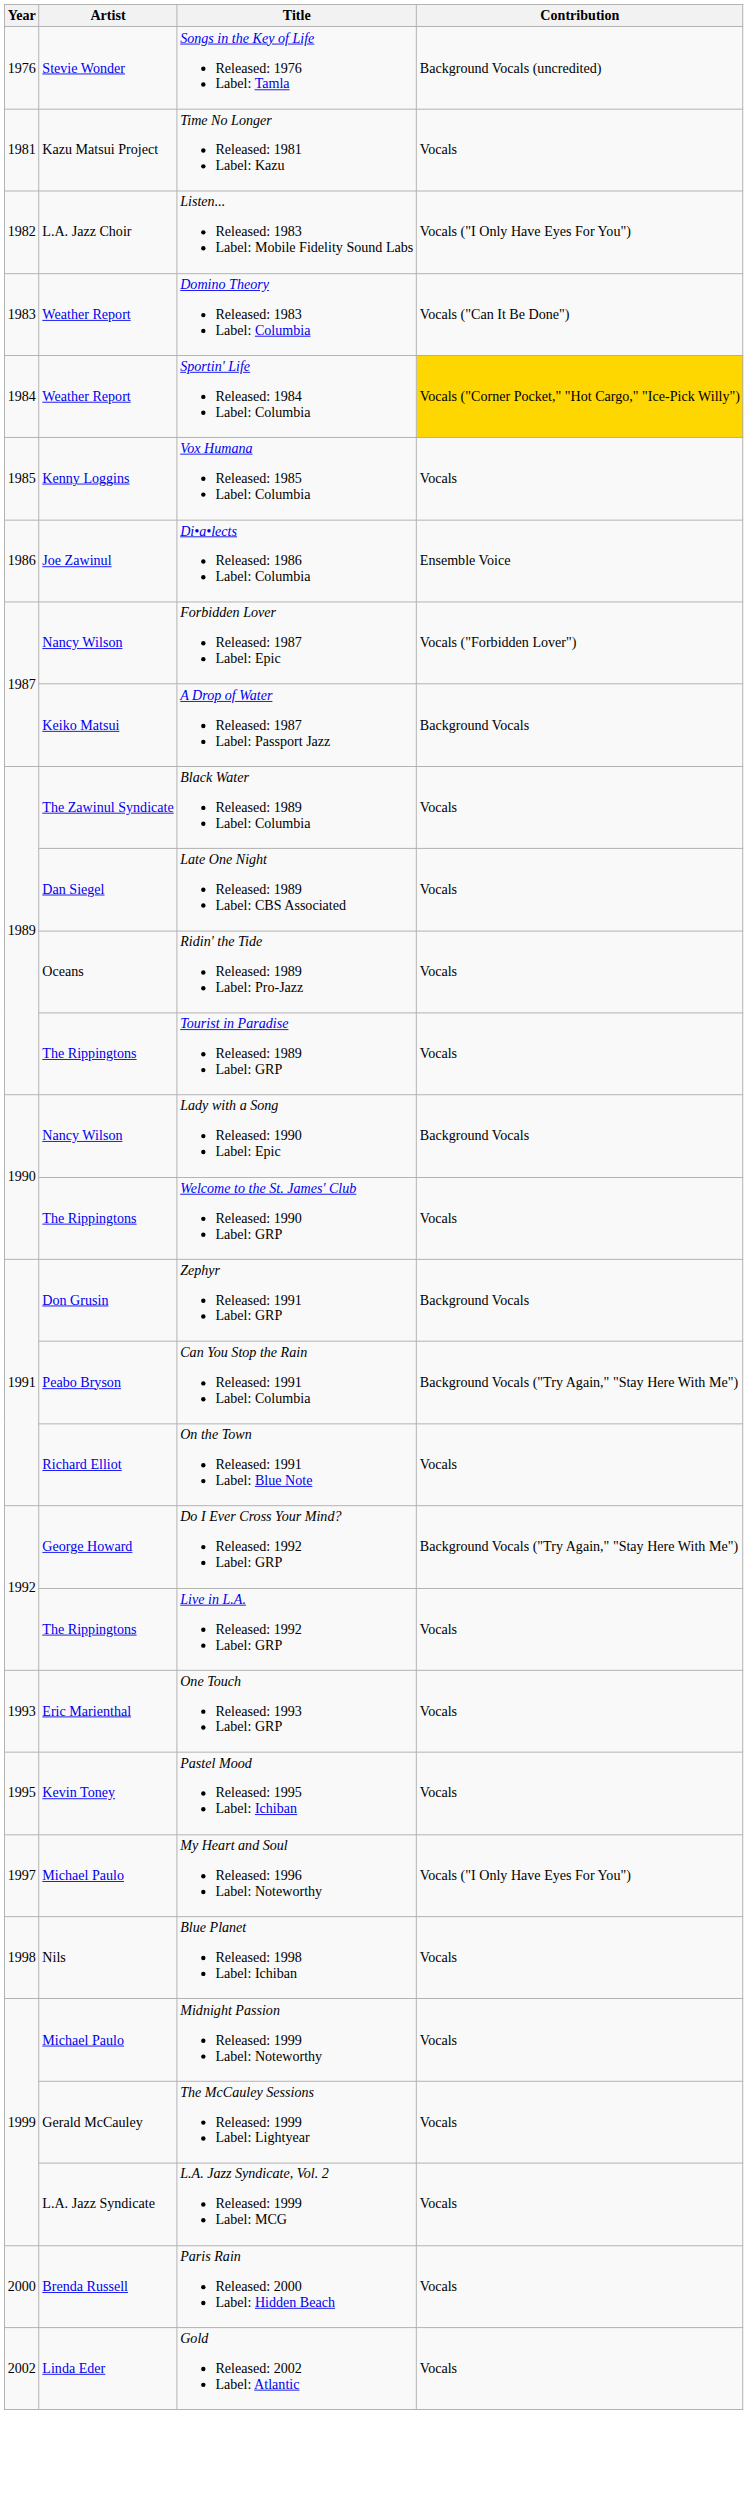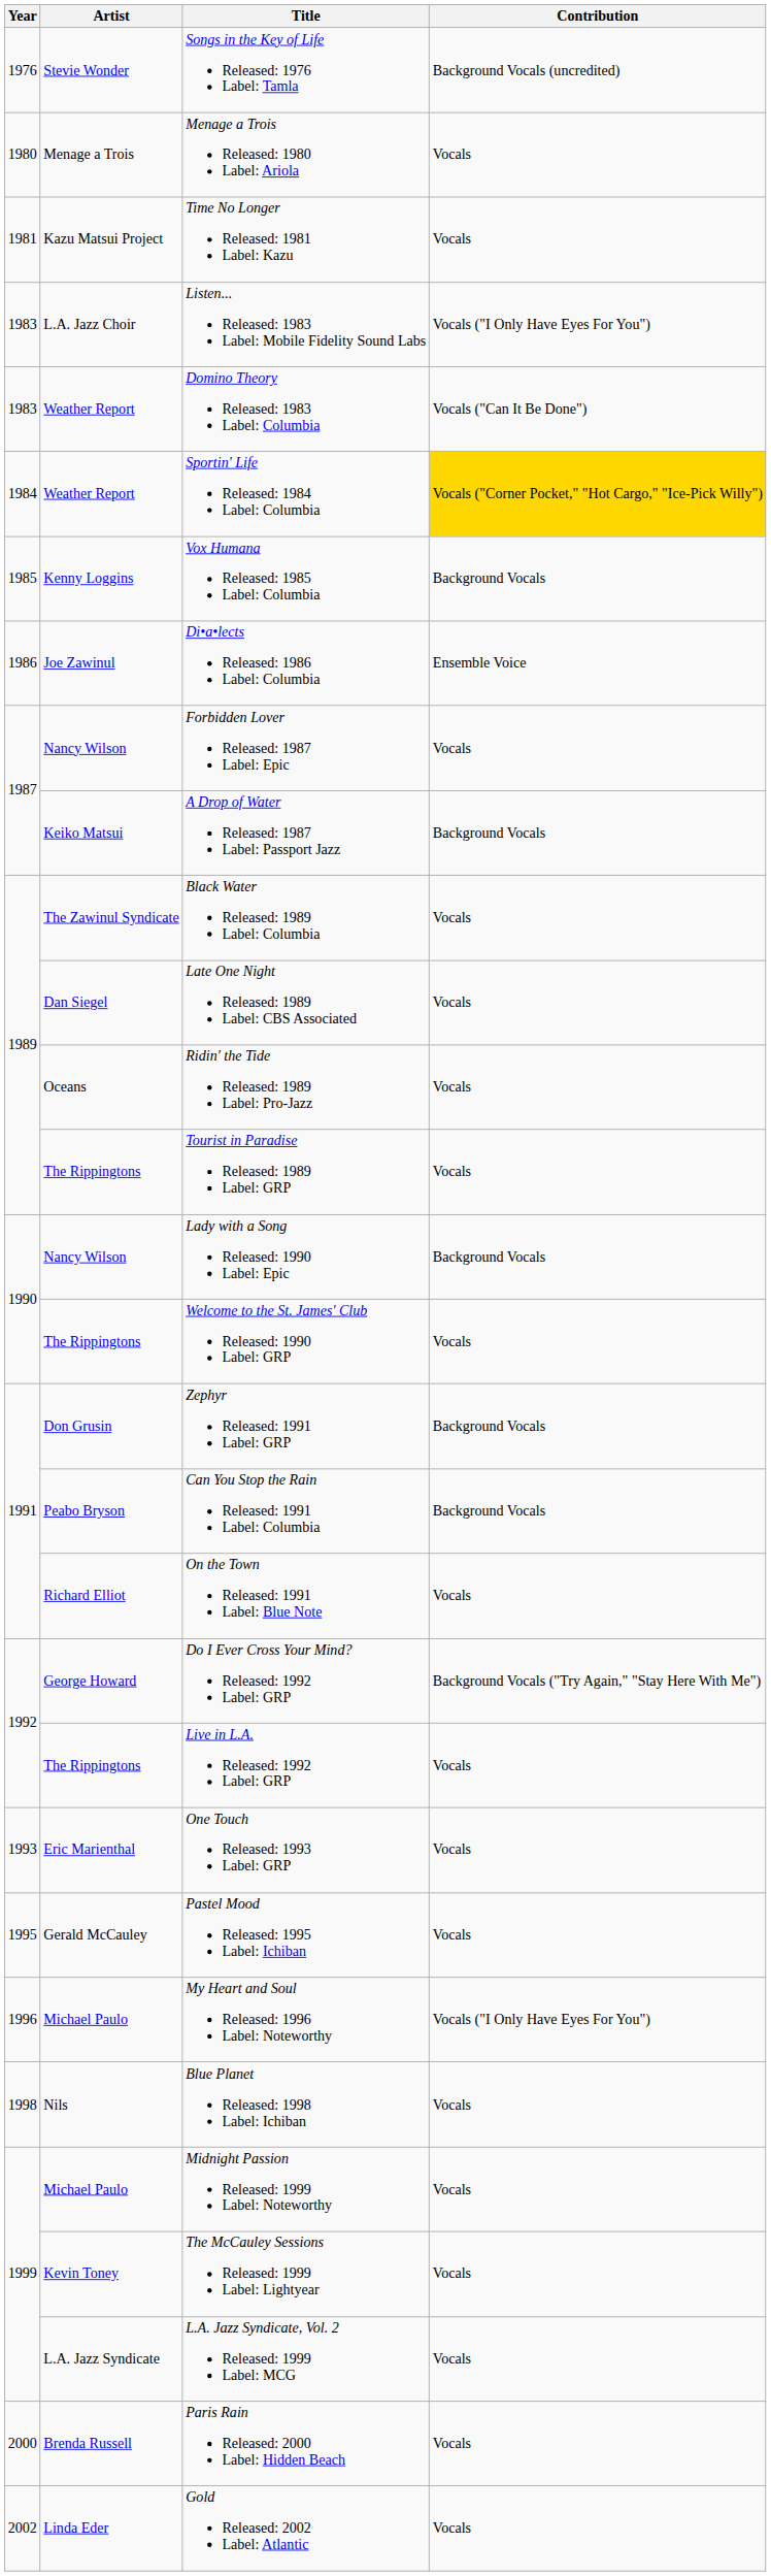+ row: 1980 | Menage a Trois | Menage a Trois Released: 1980 Label: Ariola | Vocals
Listen... Released: 1983 Label: Mobile Fidelity Sound Labs | Year: 1982 -> 1983
Vox Humana Released: 1985 Label: Columbia | Contribution: Vocals -> Background Vocals
Forbidden Lover Released: 1987 Label: Epic | Contribution: Vocals ("Forbidden Lover") -> Vocals
Can You Stop the Rain Released: 1991 Label: Columbia | Contribution: Background Vocals ("Try Again," "Stay Here With Me") -> Background Vocals
Pastel Mood Released: 1995 Label: Ichiban | Artist: Kevin Toney -> Gerald McCauley
My Heart and Soul Released: 1996 Label: Noteworthy | Year: 1997 -> 1996
The McCauley Sessions Released: 1999 Label: Lightyear | Artist: Gerald McCauley -> Kevin Toney
